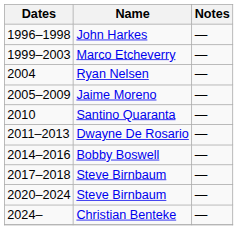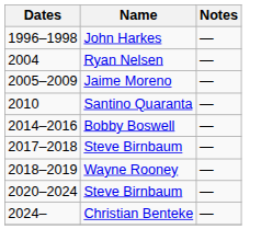- row: 1999–2003 | Marco Etcheverry | —
- row: 2011–2013 | Dwayne De Rosario | —
+ row: 2018–2019 | Wayne Rooney | —
